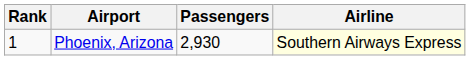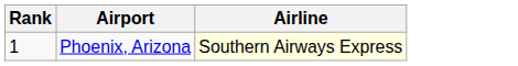- column: Passengers | 2,930
